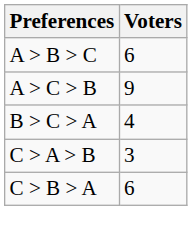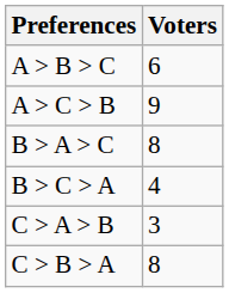+ row: B > A > C | 8
C > B > A | Voters: 6 -> 8
